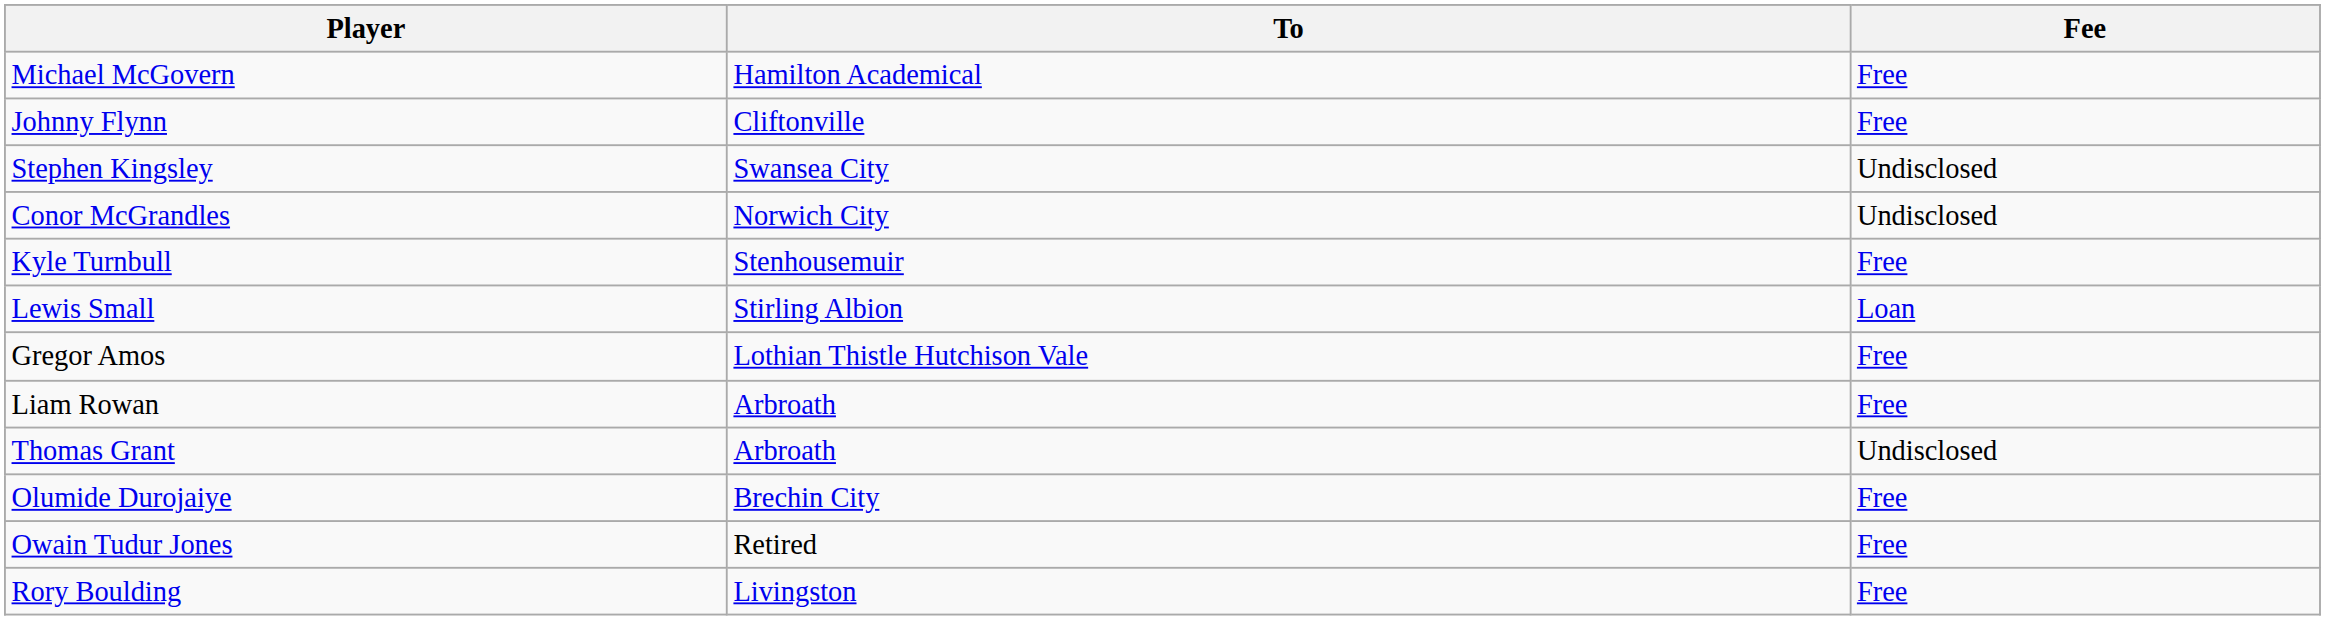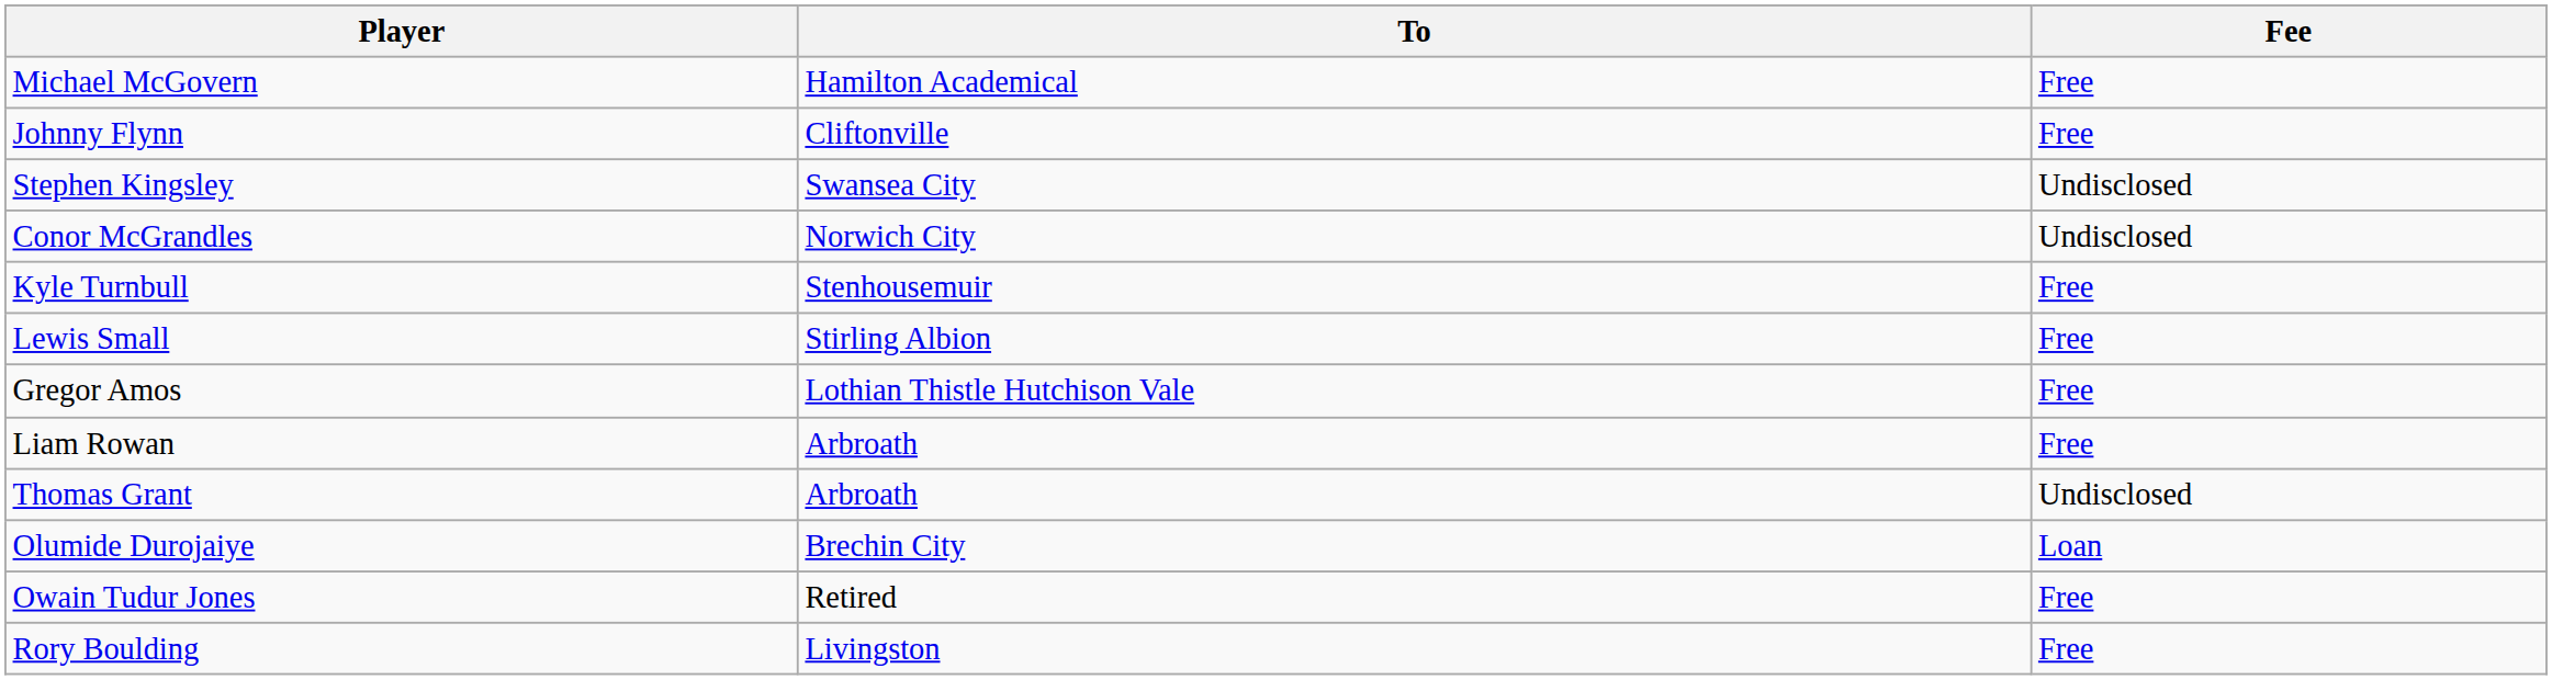Lewis Small | Fee: Loan -> Free
Olumide Durojaiye | Fee: Free -> Loan
